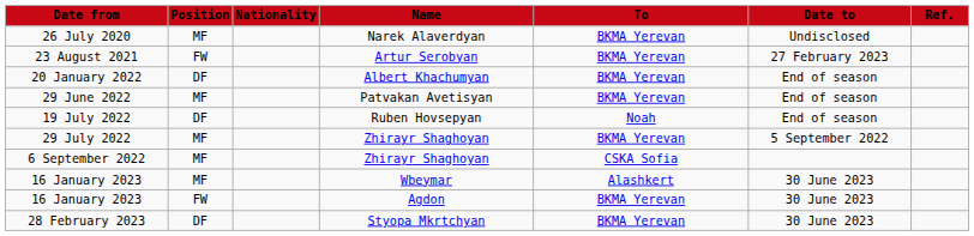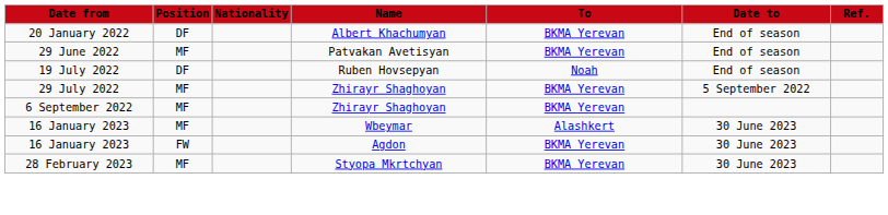- row: 26 July 2020 | MF | Narek Alaverdyan | BKMA Yerevan | Undisclosed
- row: 23 August 2021 | FW | Artur Serobyan | BKMA Yerevan | 27 February 2023
6 September 2022 | To: CSKA Sofia -> BKMA Yerevan
28 February 2023 | Position: DF -> MF
